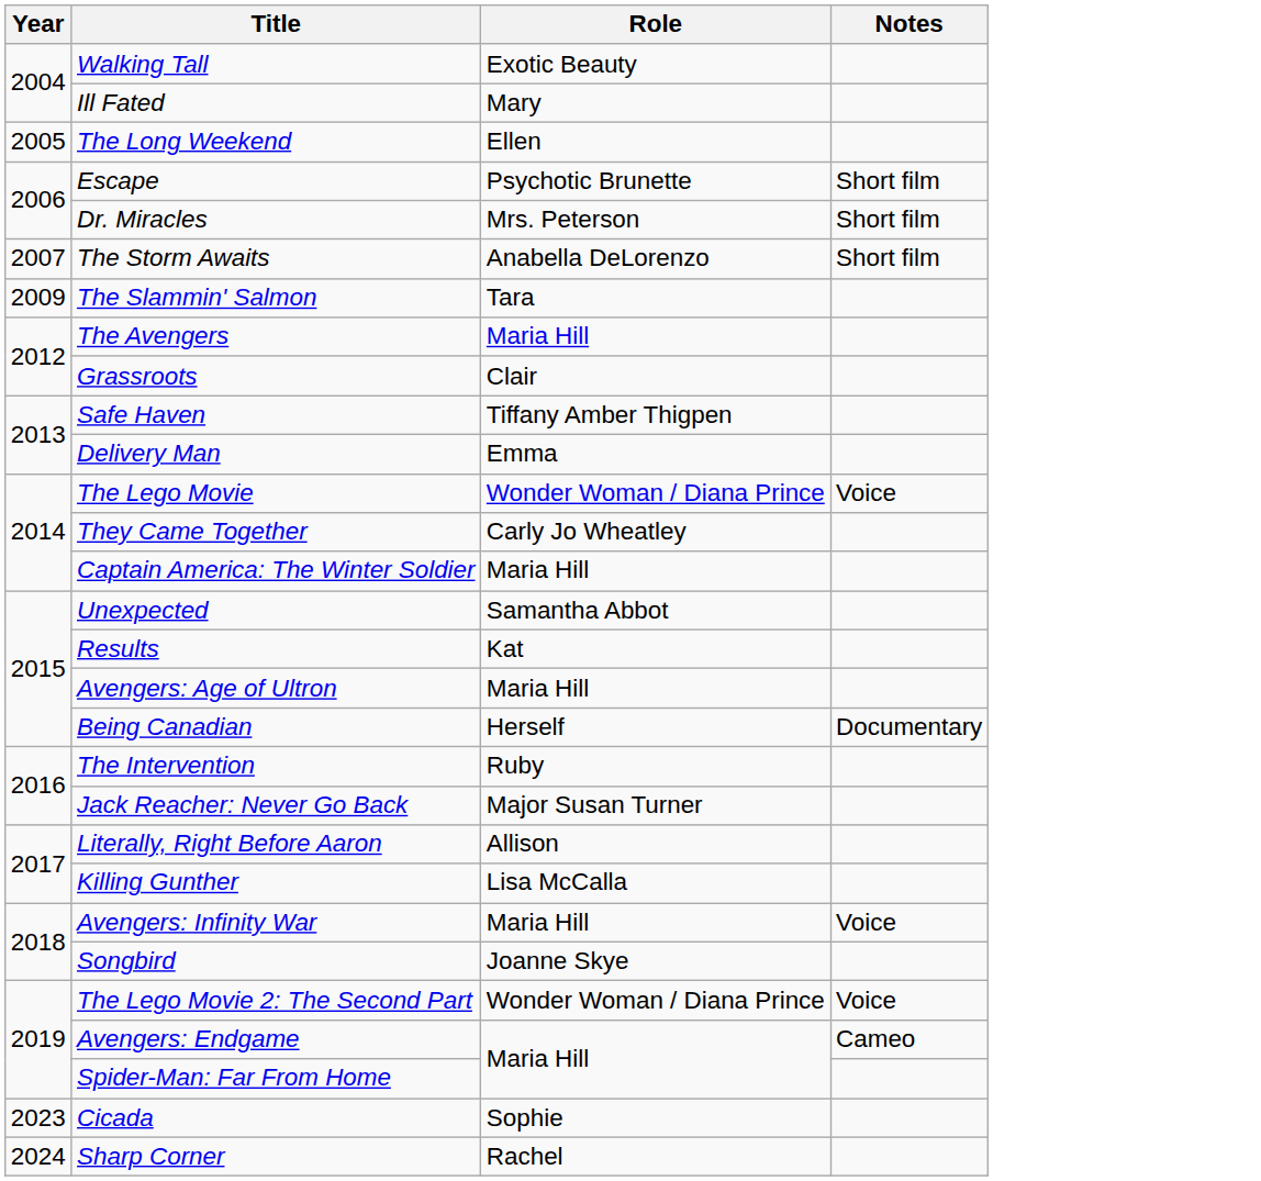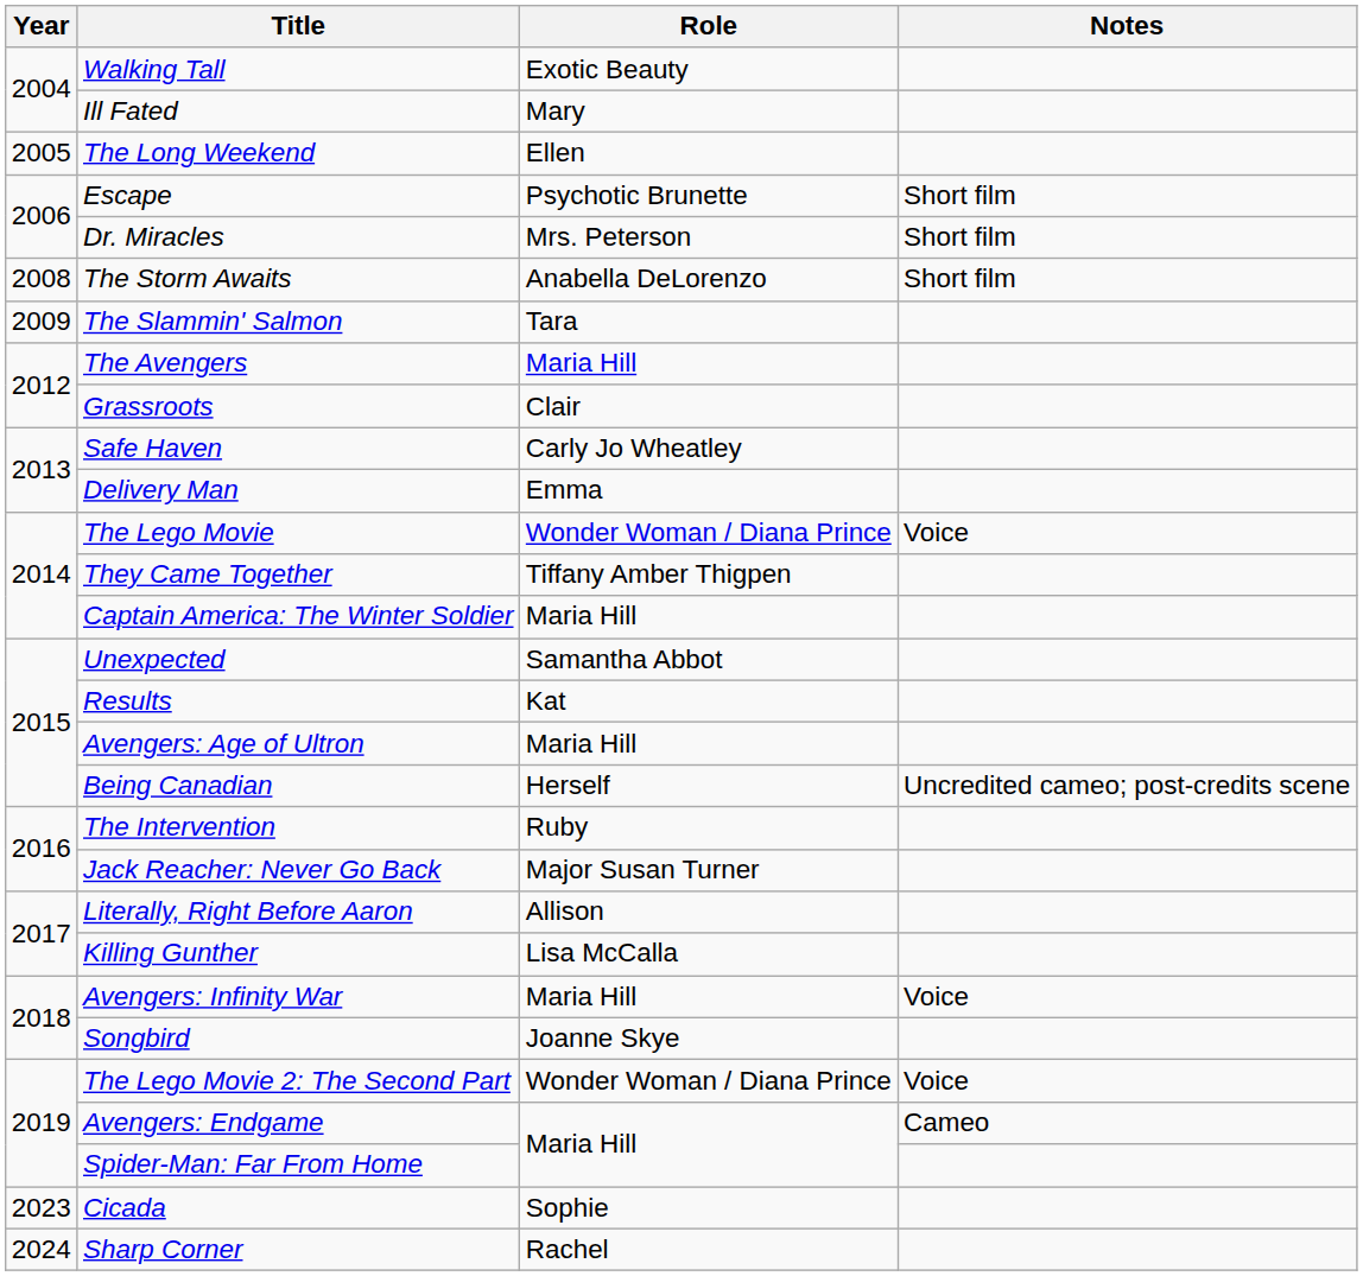The Storm Awaits | Year: 2007 -> 2008
Safe Haven | Role: Tiffany Amber Thigpen -> Carly Jo Wheatley
They Came Together | Role: Carly Jo Wheatley -> Tiffany Amber Thigpen
Being Canadian | Notes: Documentary -> Uncredited cameo; post-credits scene
